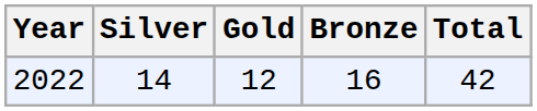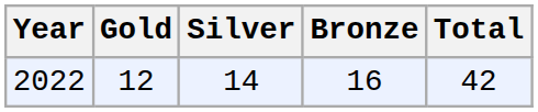columns swapped: Gold <-> Silver
